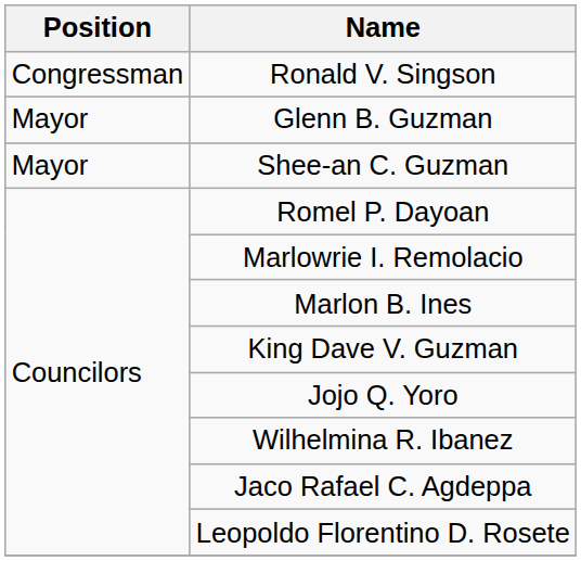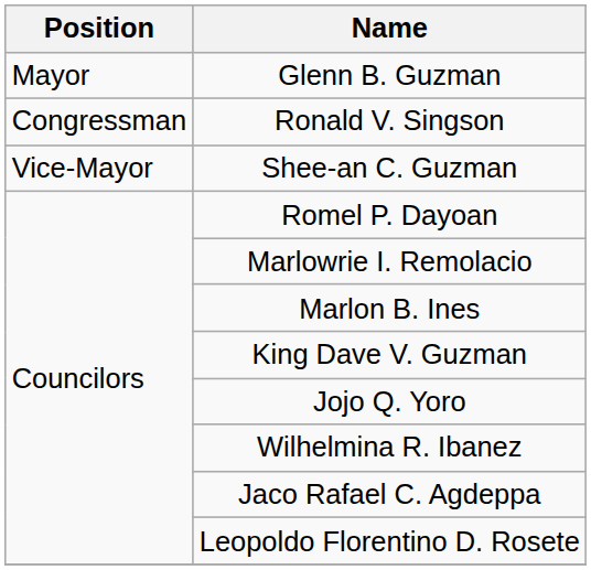rows swapped: Ronald V. Singson <-> Glenn B. Guzman
Shee-an C. Guzman | Position: Mayor -> Vice-Mayor
